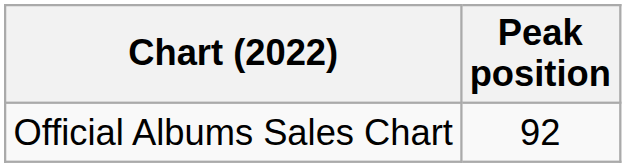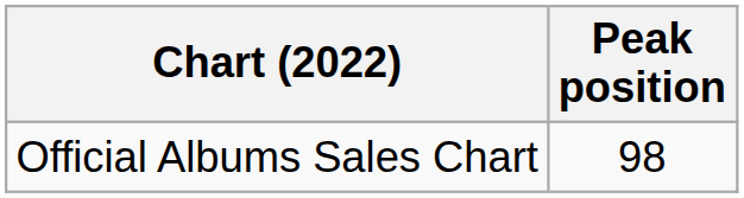Official Albums Sales Chart | Peak position: 92 -> 98
